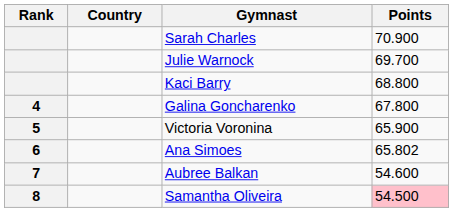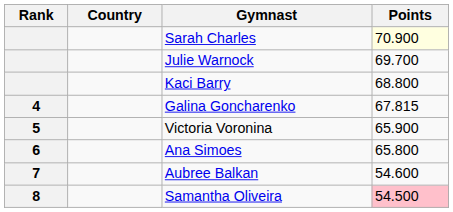Sarah Charles | Points: no background -> lightyellow background
Galina Goncharenko | Points: 67.800 -> 67.815
Ana Simoes | Points: 65.802 -> 65.800
